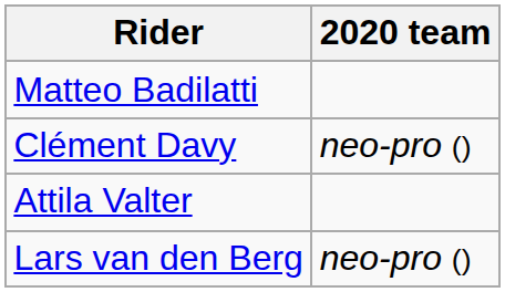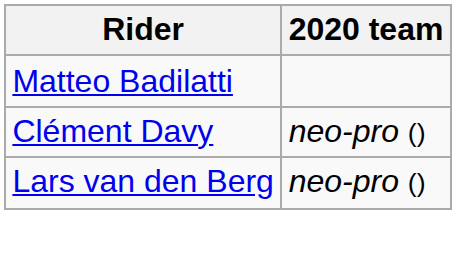- row: Attila Valter
